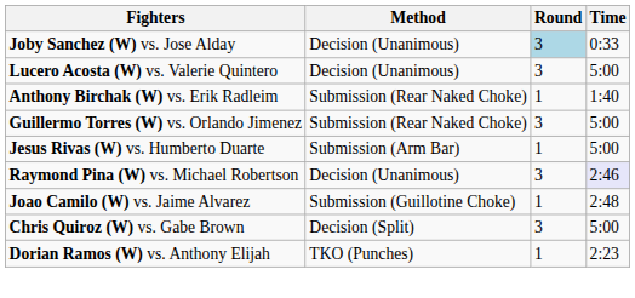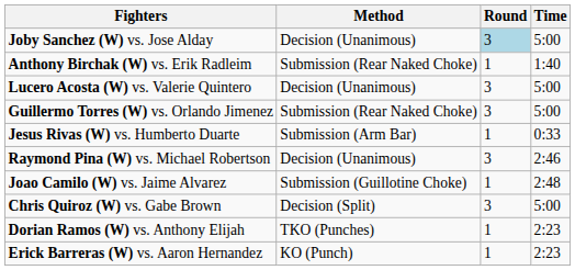Joby Sanchez (W) vs. Jose Alday | Time: 0:33 -> 5:00
rows swapped: Anthony Birchak (W) vs. Erik Radleim <-> Lucero Acosta (W) vs. Valerie Quintero
Jesus Rivas (W) vs. Humberto Duarte | Time: 5:00 -> 0:33
Raymond Pina (W) vs. Michael Robertson | Time: lavender background -> no background
+ row: Erick Barreras (W) vs. Aaron Hernandez | KO (Punch) | 1 | 2:23
